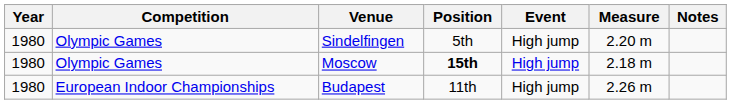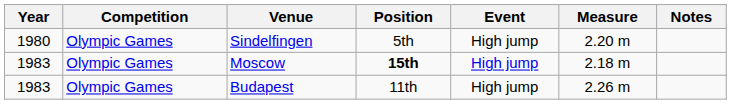Moscow | Year: 1980 -> 1983
Budapest | Year: 1980 -> 1983
Budapest | Competition: European Indoor Championships -> Olympic Games
